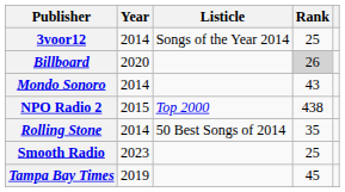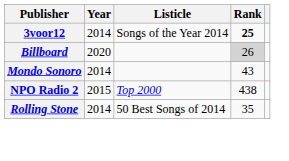3voor12 | Rank: normal -> bold
- row: Smooth Radio | 2023 | 25
- row: Tampa Bay Times | 2019 | 45
